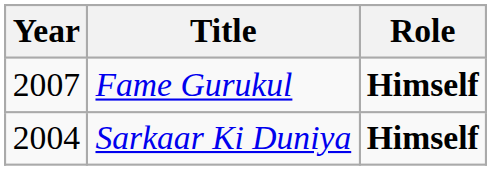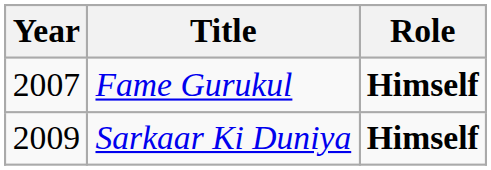Sarkaar Ki Duniya | Year: 2004 -> 2009
